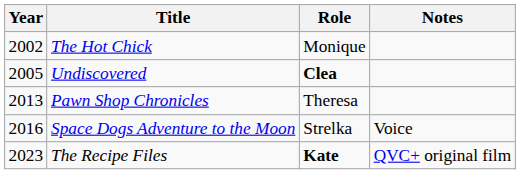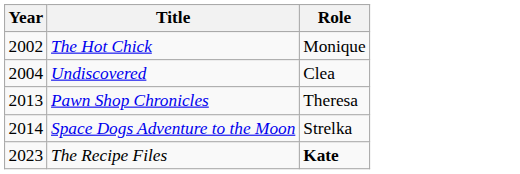- column: Notes | Voice | QVC+ original film
Undiscovered | Year: 2005 -> 2004
Undiscovered | Role: bold -> normal
Space Dogs Adventure to the Moon | Year: 2016 -> 2014
